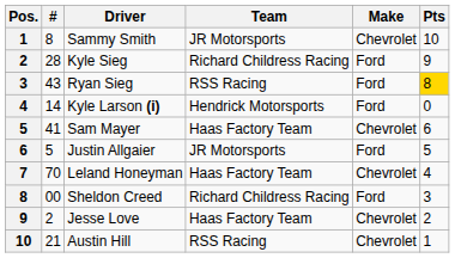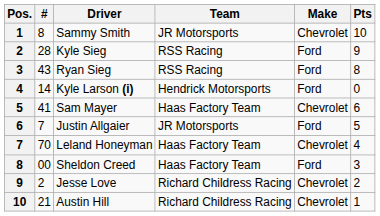Kyle Sieg | Team: Richard Childress Racing -> RSS Racing
Ryan Sieg | Pts: gold background -> no background
Justin Allgaier | #: 5 -> 7
Sheldon Creed | Team: Richard Childress Racing -> Haas Factory Team
Jesse Love | Team: Haas Factory Team -> Richard Childress Racing
Austin Hill | Team: RSS Racing -> Richard Childress Racing
